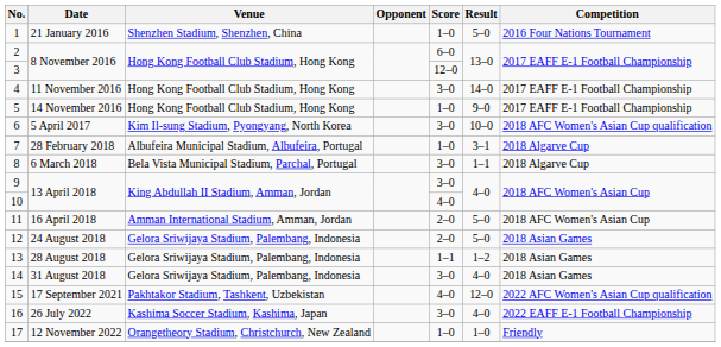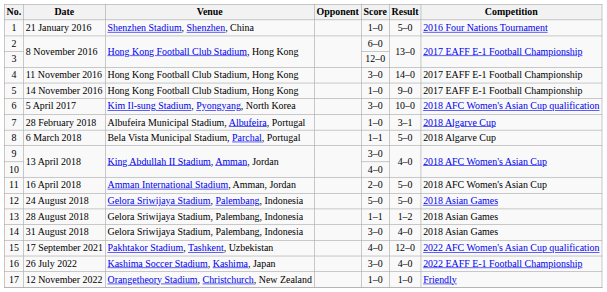8 | Score: 3–0 -> 1–1
8 | Result: 1–1 -> 5–0
12 | Score: 2–0 -> 5–0
